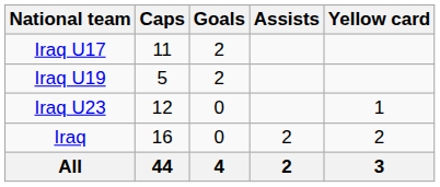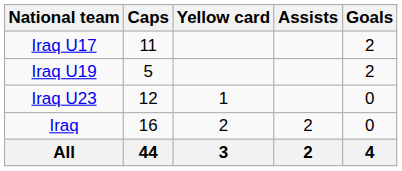columns swapped: Goals <-> Yellow card
